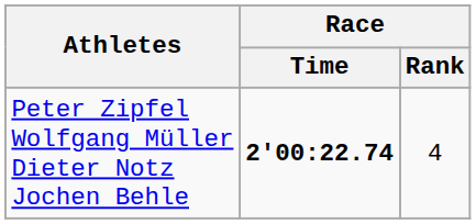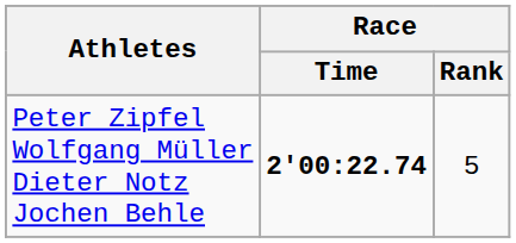Peter Zipfel Wolfgang Müller Dieter Notz Jochen Behle | Race / Rank: 4 -> 5
